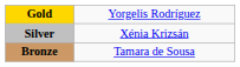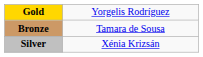rows swapped: Silver <-> Bronze
